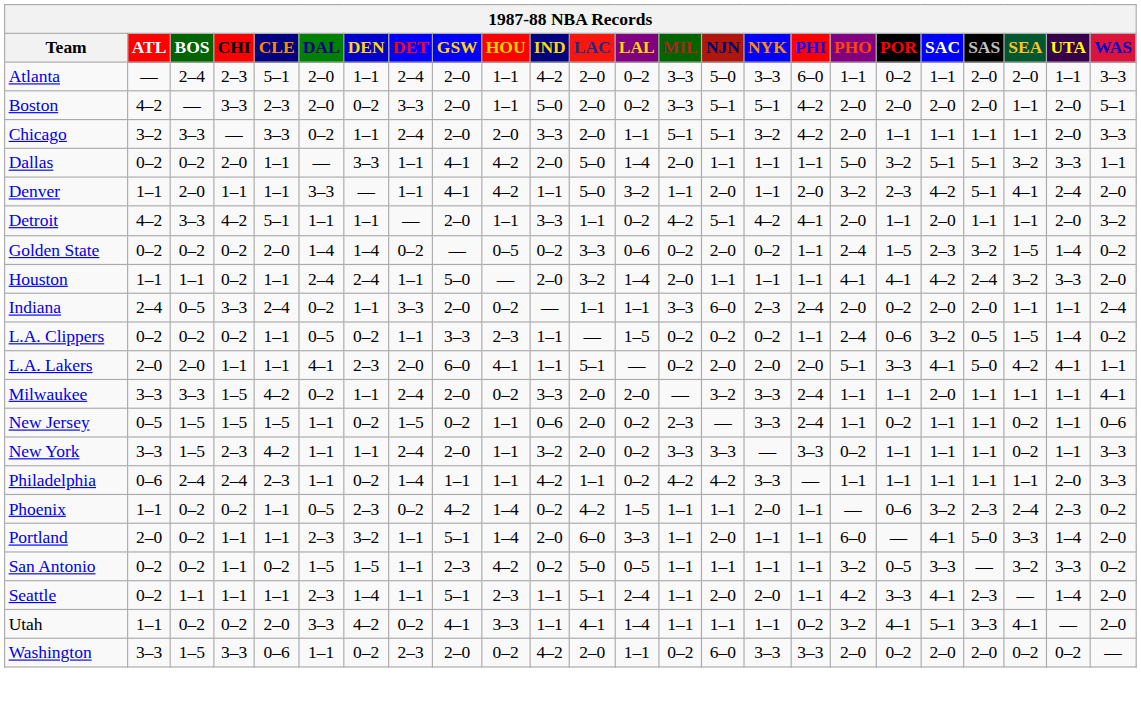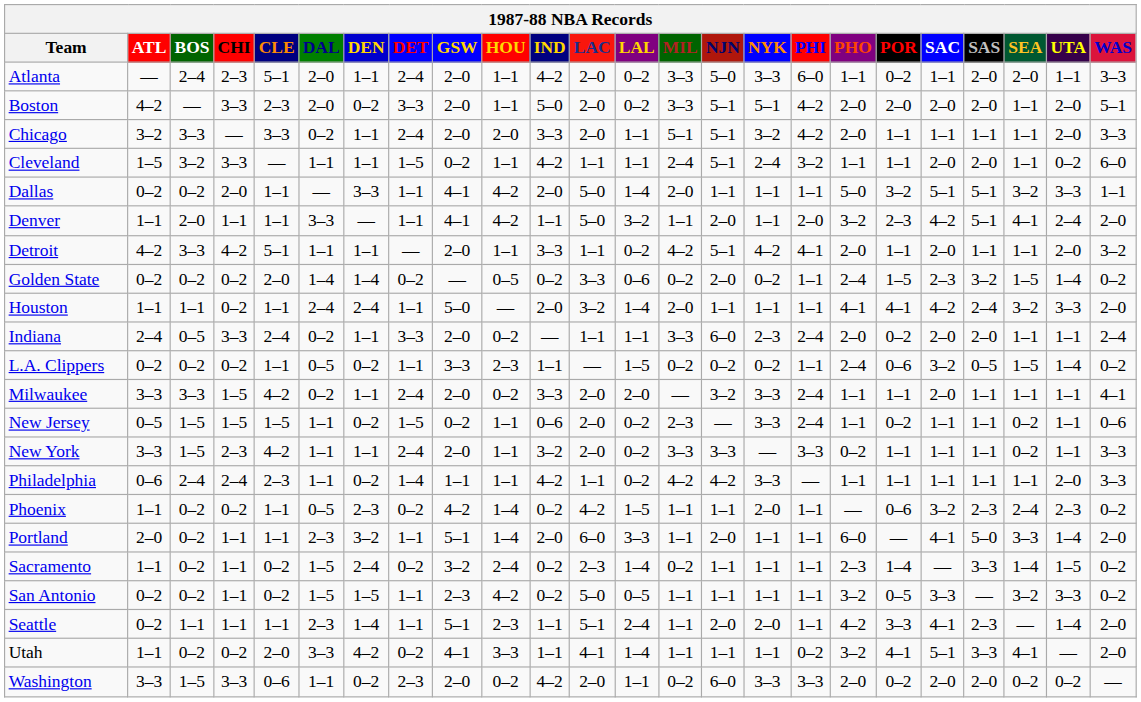+ row: Cleveland | 1–5 | 3–2 | 3–3 | — | 1–1 | 1–1 | 1–5 | 0–2 | 1–1 | 4–2 | 1–1 | 1–1 | 2–4 | 5–1 | 2–4 | 3–2 | 1–1 | 1–1 | 2–0 | 2–0 | 1–1 | 0–2 | 6–0
- row: L.A. Lakers | 2–0 | 2–0 | 1–1 | 1–1 | 4–1 | 2–3 | 2–0 | 6–0 | 4–1 | 1–1 | 5–1 | — | 0–2 | 2–0 | 2–0 | 2–0 | 5–1 | 3–3 | 4–1 | 5–0 | 4–2 | 4–1 | 1–1
+ row: Sacramento | 1–1 | 0–2 | 1–1 | 0–2 | 1–5 | 2–4 | 0–2 | 3–2 | 2–4 | 0–2 | 2–3 | 1–4 | 0–2 | 1–1 | 1–1 | 1–1 | 2–3 | 1–4 | — | 3–3 | 1–4 | 1–5 | 0–2
